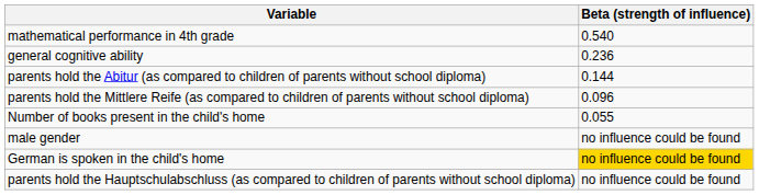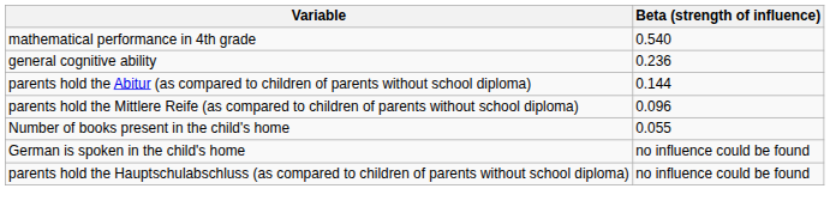- row: male gender | no influence could be found
German is spoken in the child's home | Beta (strength of influence): gold background -> no background
